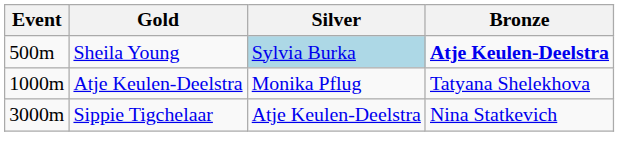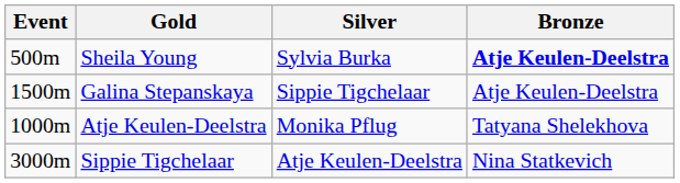Sheila Young | Silver: lightblue background -> no background
+ row: 1500m | Galina Stepanskaya | Sippie Tigchelaar | Atje Keulen-Deelstra
